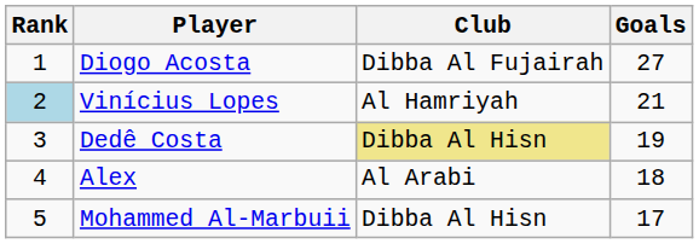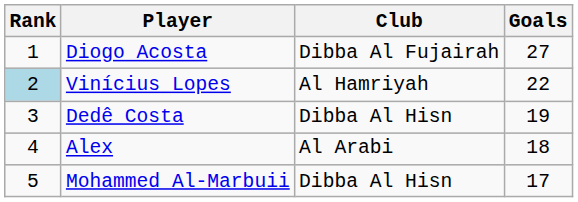Vinícius Lopes | Goals: 21 -> 22
Dedê Costa | Club: khaki background -> no background
